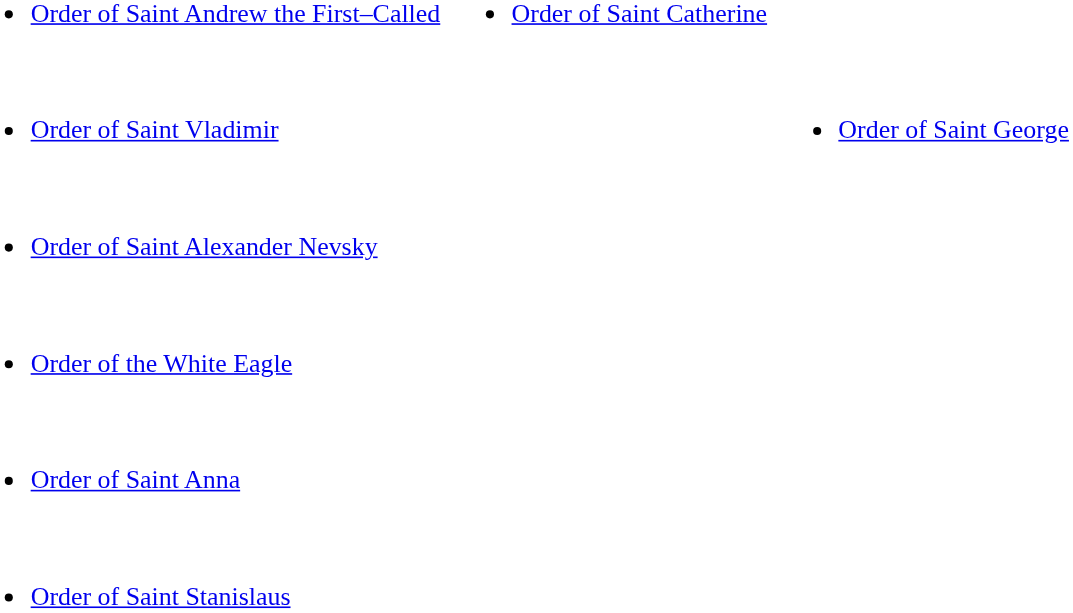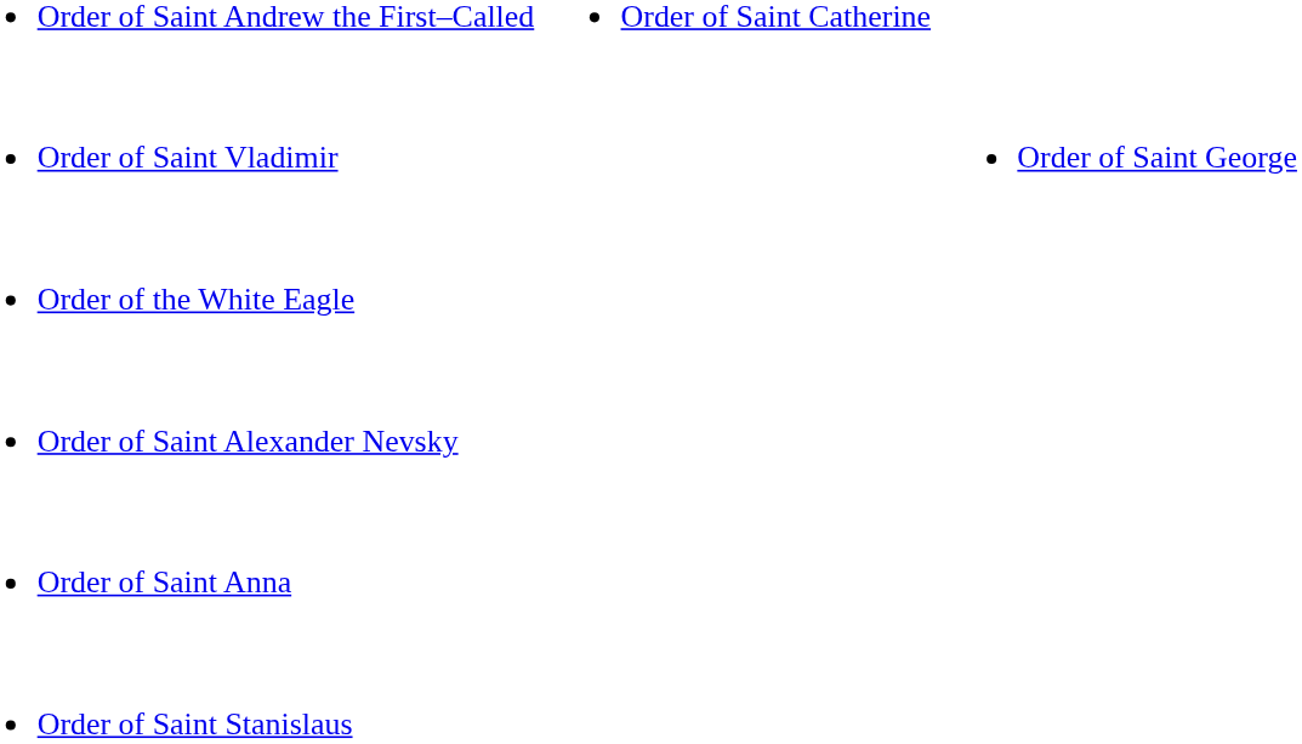rows swapped: Order of Saint Alexander Nevsky <-> Order of the White Eagle
